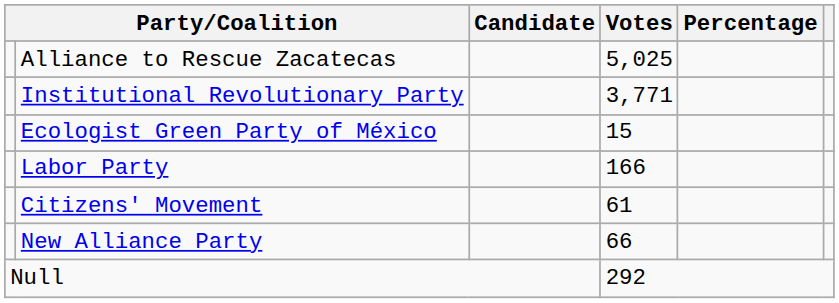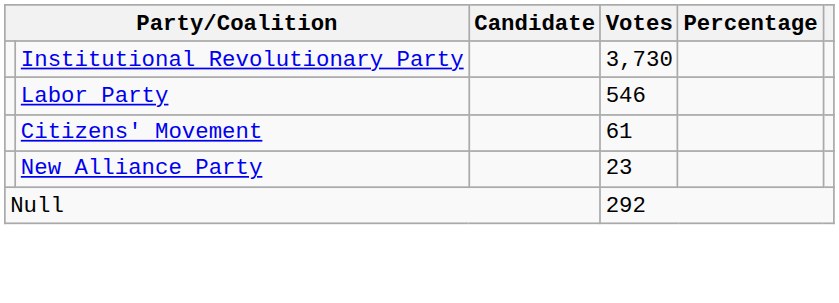- row: Alliance to Rescue Zacatecas | 5,025
Institutional Revolutionary Party | Votes: 3,771 -> 3,730
- row: Ecologist Green Party of México | 15
Labor Party | Votes: 166 -> 546
New Alliance Party | Votes: 66 -> 23
